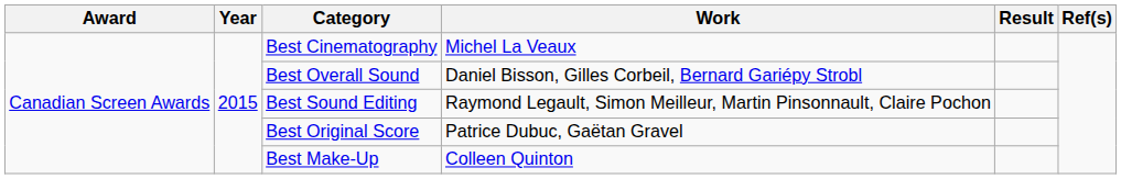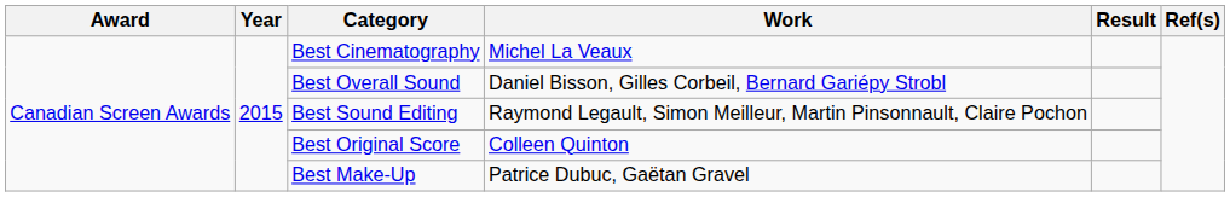Best Original Score | Work: Patrice Dubuc, Gaëtan Gravel -> Colleen Quinton
Best Make-Up | Work: Colleen Quinton -> Patrice Dubuc, Gaëtan Gravel
